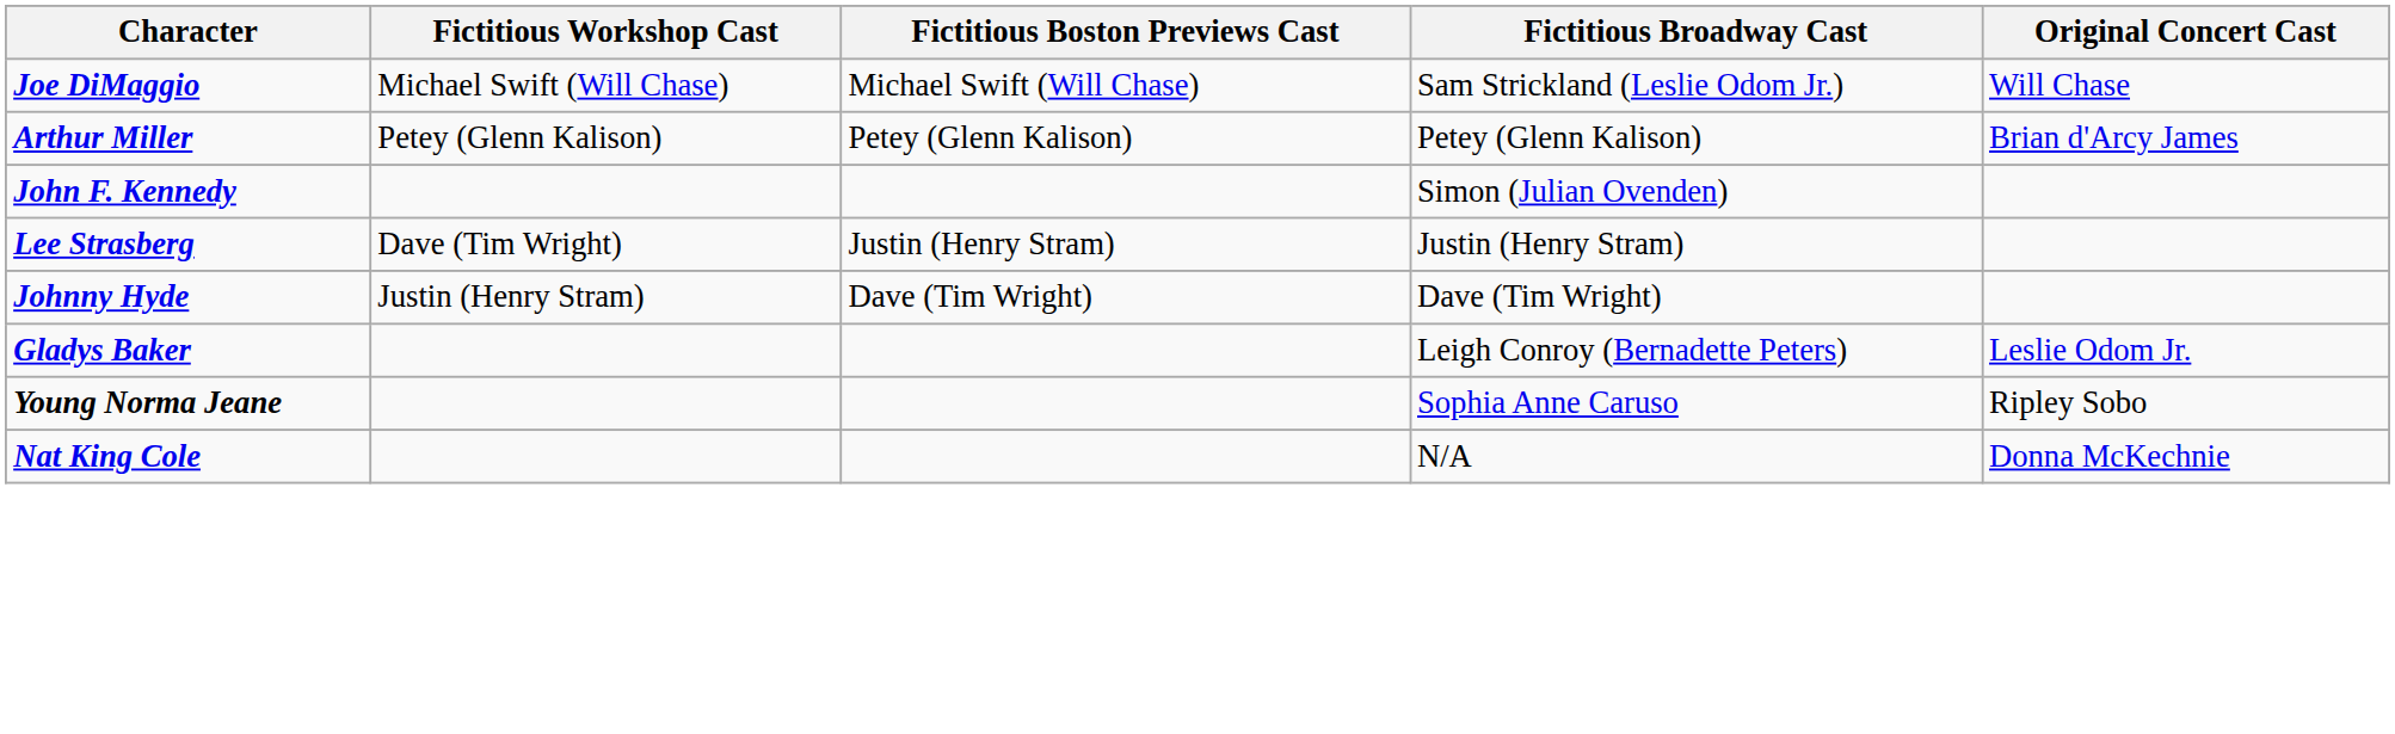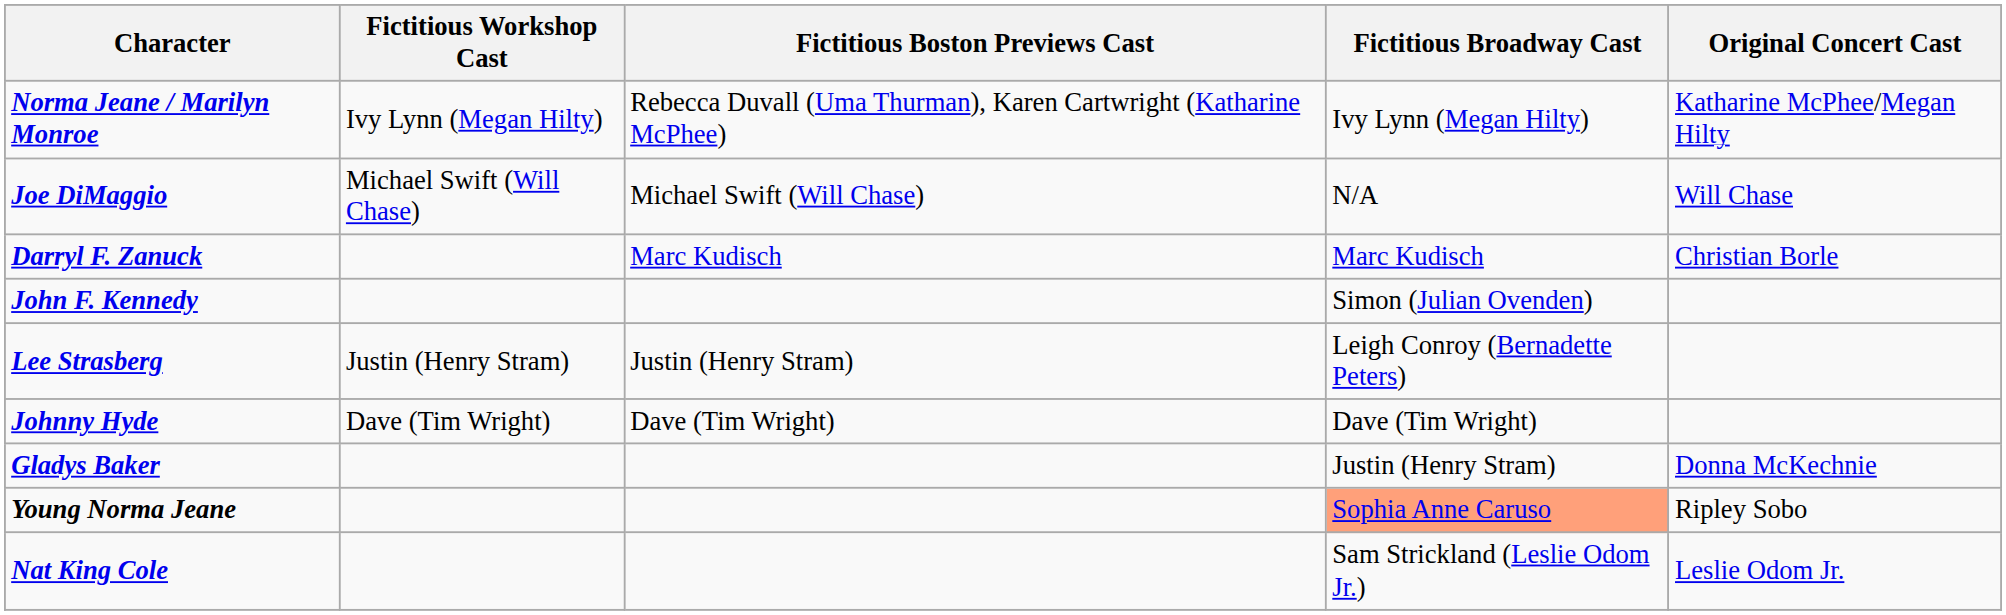+ row: Norma Jeane / Marilyn Monroe | Ivy Lynn (Megan Hilty) | Rebecca Duvall (Uma Thurman), Karen Cartwright (Katharine McPhee) | Ivy Lynn (Megan Hilty) | Katharine McPhee/Megan Hilty
Joe DiMaggio | Fictitious Broadway Cast: Sam Strickland (Leslie Odom Jr.) -> N/A
- row: Arthur Miller | Petey (Glenn Kalison) | Petey (Glenn Kalison) | Petey (Glenn Kalison) | Brian d'Arcy James
+ row: Darryl F. Zanuck | Marc Kudisch | Marc Kudisch | Christian Borle
Lee Strasberg | Fictitious Workshop Cast: Dave (Tim Wright) -> Justin (Henry Stram)
Lee Strasberg | Fictitious Broadway Cast: Justin (Henry Stram) -> Leigh Conroy (Bernadette Peters)
Johnny Hyde | Fictitious Workshop Cast: Justin (Henry Stram) -> Dave (Tim Wright)
Gladys Baker | Fictitious Broadway Cast: Leigh Conroy (Bernadette Peters) -> Justin (Henry Stram)
Gladys Baker | Original Concert Cast: Leslie Odom Jr. -> Donna McKechnie
Young Norma Jeane | Fictitious Broadway Cast: no background -> lightsalmon background
Nat King Cole | Fictitious Broadway Cast: N/A -> Sam Strickland (Leslie Odom Jr.)
Nat King Cole | Original Concert Cast: Donna McKechnie -> Leslie Odom Jr.
